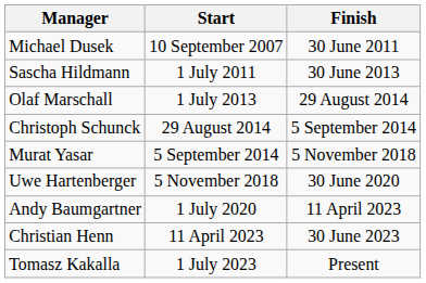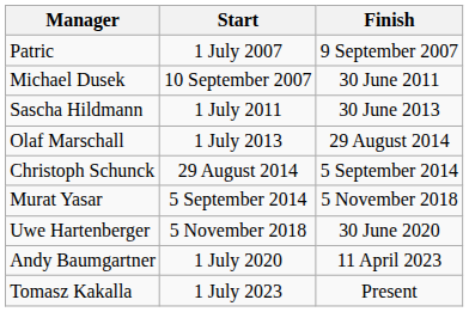+ row: Patric | 1 July 2007 | 9 September 2007
- row: Christian Henn | 11 April 2023 | 30 June 2023
